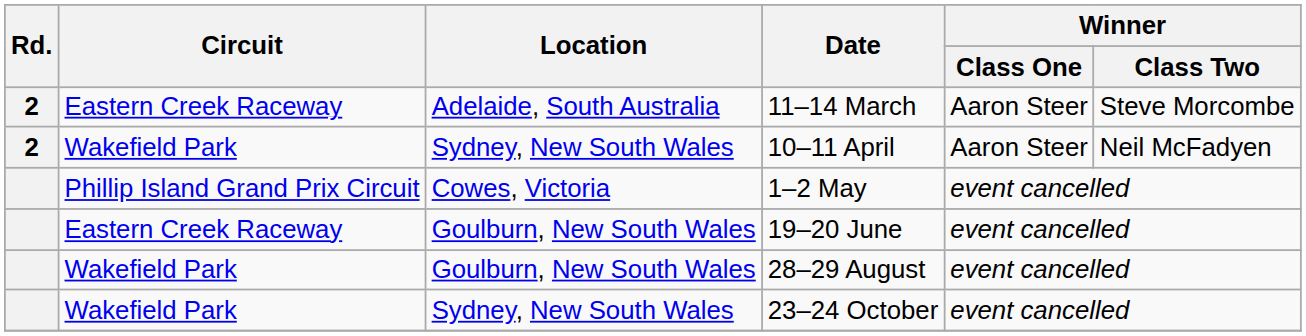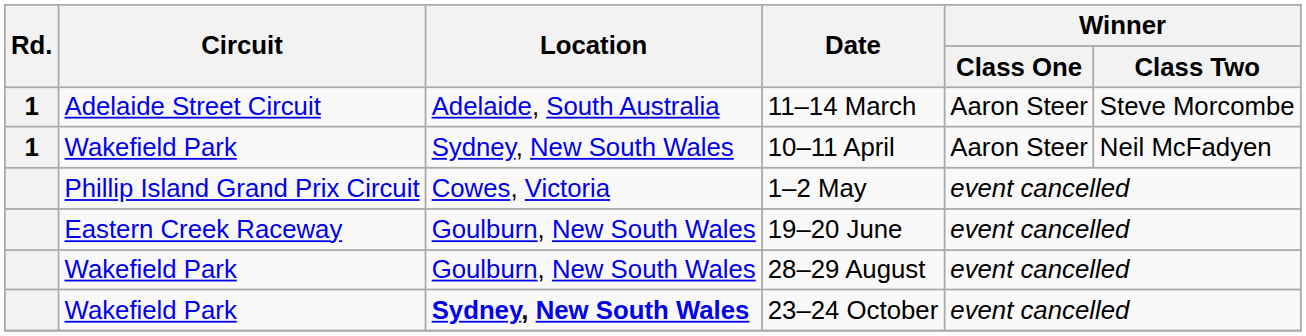11–14 March | Rd.: 2 -> 1
11–14 March | Circuit: Eastern Creek Raceway -> Adelaide Street Circuit
10–11 April | Rd.: 2 -> 1
23–24 October | Location: normal -> bold
